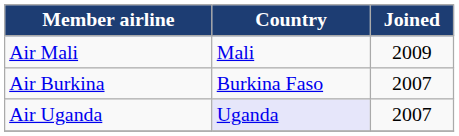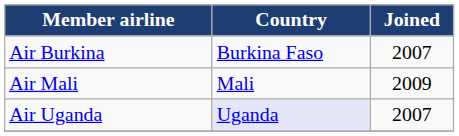rows swapped: Air Burkina <-> Air Mali
